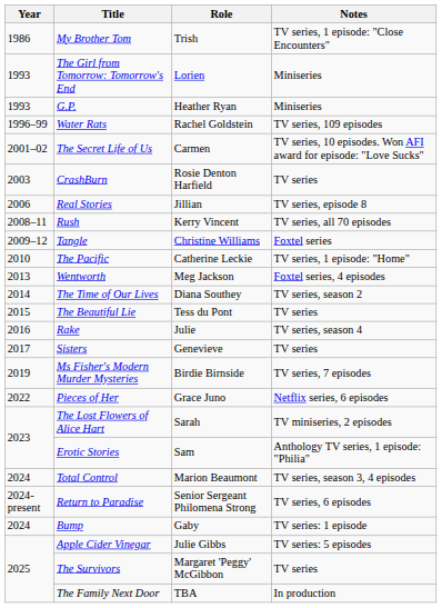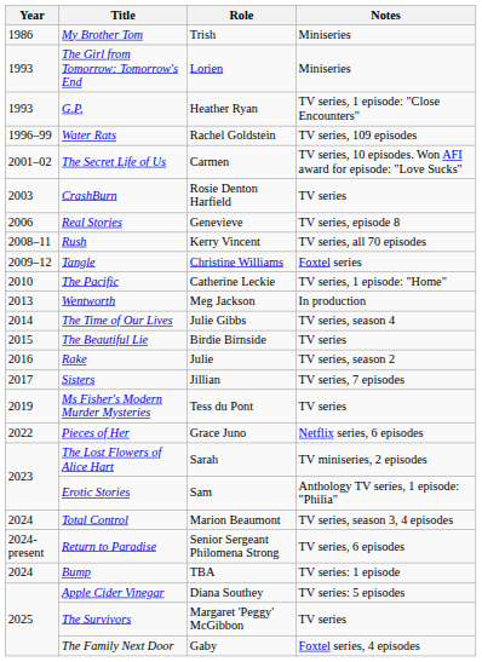My Brother Tom | Notes: TV series, 1 episode: "Close Encounters" -> Miniseries
G.P. | Notes: Miniseries -> TV series, 1 episode: "Close Encounters"
Real Stories | Role: Jillian -> Genevieve
Wentworth | Notes: Foxtel series, 4 episodes -> In production
The Time of Our Lives | Role: Diana Southey -> Julie Gibbs
The Time of Our Lives | Notes: TV series, season 2 -> TV series, season 4
The Beautiful Lie | Role: Tess du Pont -> Birdie Birnside
Rake | Notes: TV series, season 4 -> TV series, season 2
Sisters | Role: Genevieve -> Jillian
Sisters | Notes: TV series -> TV series, 7 episodes
Ms Fisher's Modern Murder Mysteries | Role: Birdie Birnside -> Tess du Pont
Ms Fisher's Modern Murder Mysteries | Notes: TV series, 7 episodes -> TV series
Bump | Role: Gaby -> TBA
Apple Cider Vinegar | Role: Julie Gibbs -> Diana Southey
The Family Next Door | Role: TBA -> Gaby
The Family Next Door | Notes: In production -> Foxtel series, 4 episodes
